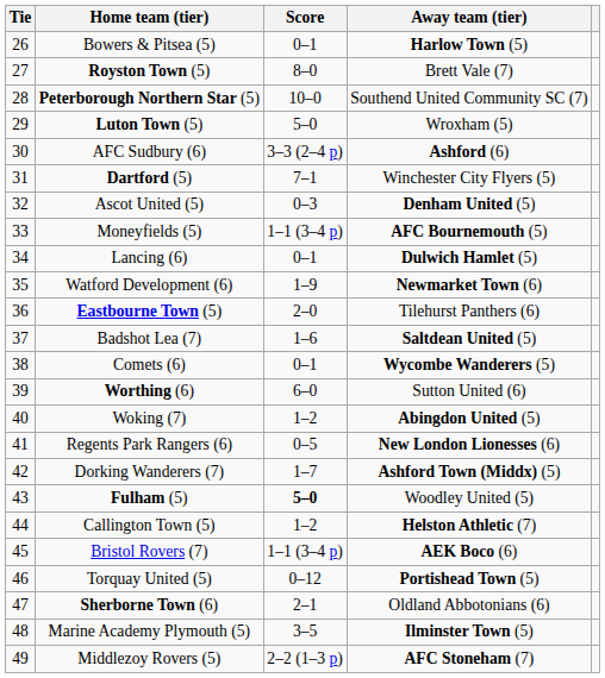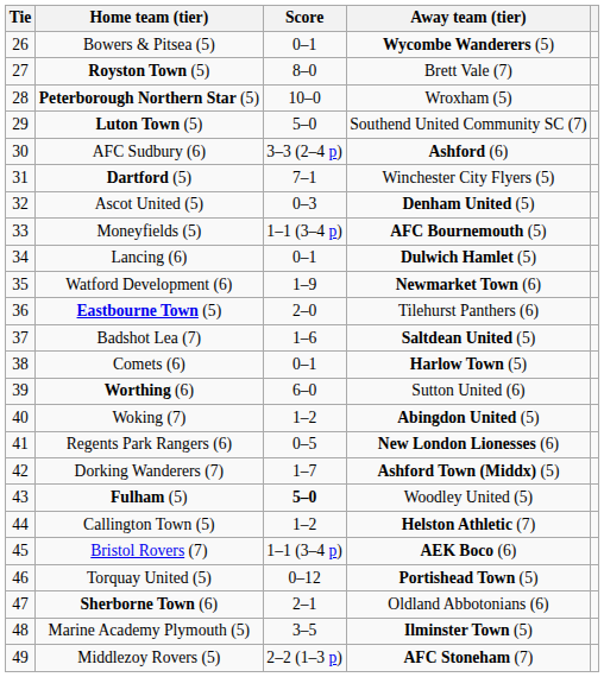Bowers & Pitsea (5) | Away team (tier): Harlow Town (5) -> Wycombe Wanderers (5)
Peterborough Northern Star (5) | Away team (tier): Southend United Community SC (7) -> Wroxham (5)
Luton Town (5) | Away team (tier): Wroxham (5) -> Southend United Community SC (7)
Comets (6) | Away team (tier): Wycombe Wanderers (5) -> Harlow Town (5)
